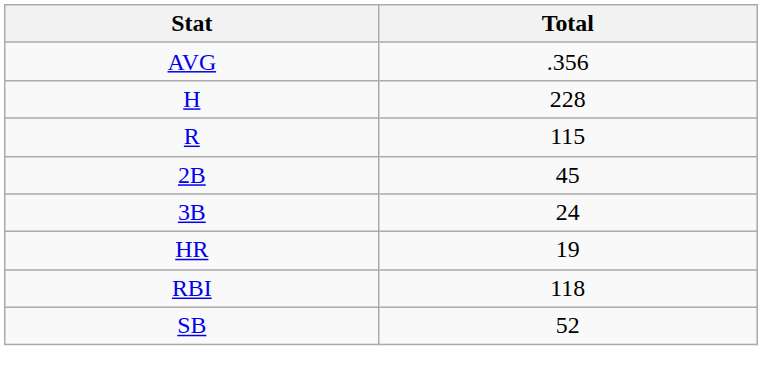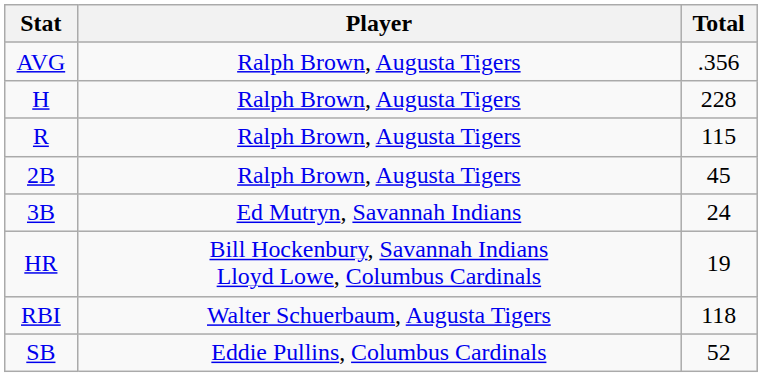+ column: Player | Ralph Brown, Augusta Tigers | Ralph Brown, Augusta Tigers | Ralph Brown, Augusta Tigers | Ralph Brown, Augusta Tigers | Ed Mutryn, Savannah Indians | Bill Hockenbury, Savannah Indians Lloyd Lowe, Columbus Cardinals | Walter Schuerbaum, Augusta Tigers | Eddie Pullins, Columbus Cardinals
